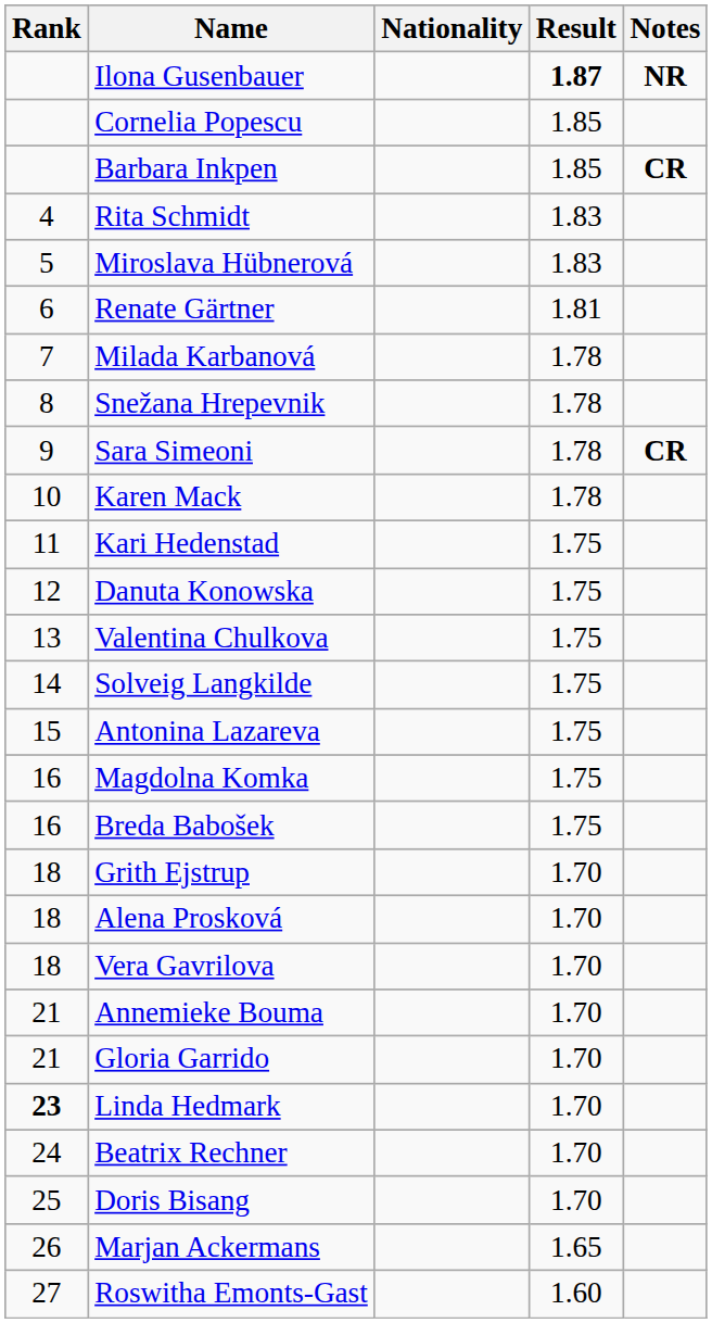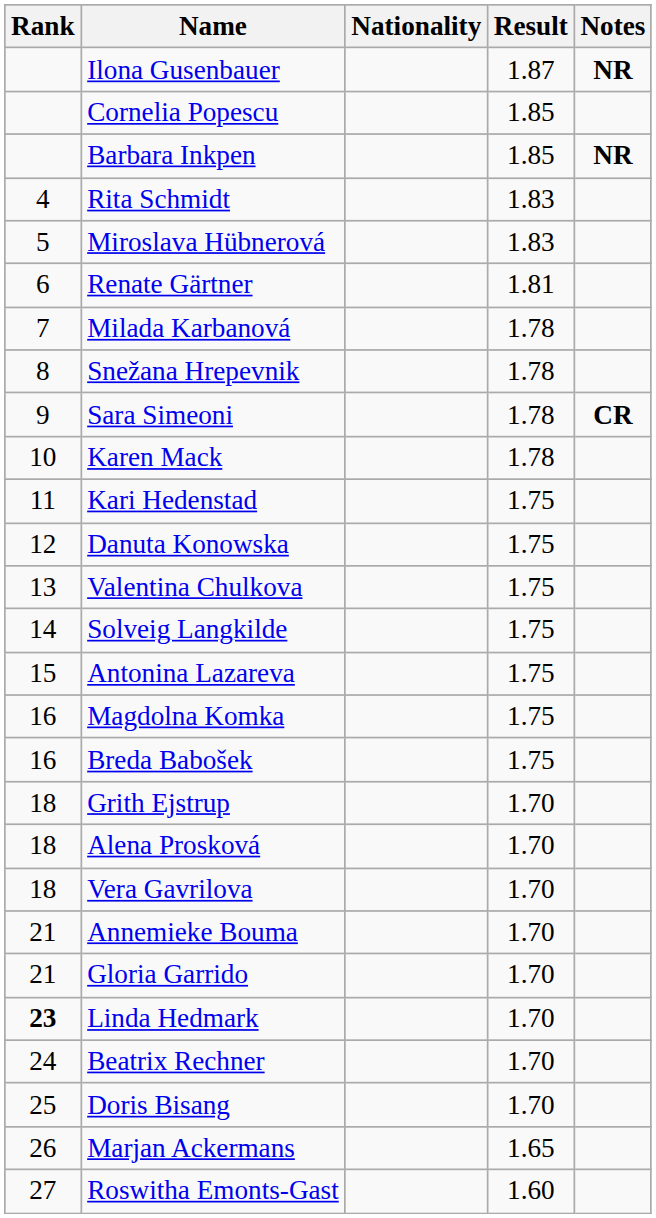Ilona Gusenbauer | Result: bold -> normal
Barbara Inkpen | Notes: CR -> NR
